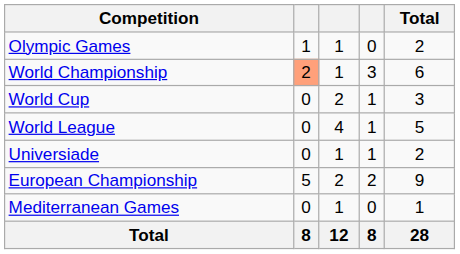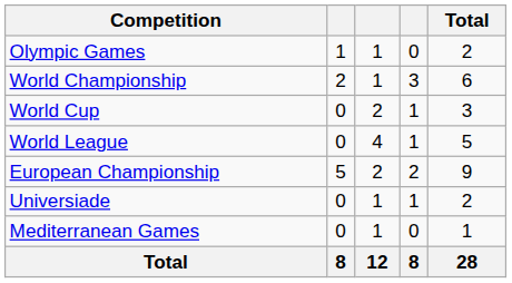World Championship | column 2: lightsalmon background -> no background
rows swapped: European Championship <-> Universiade
